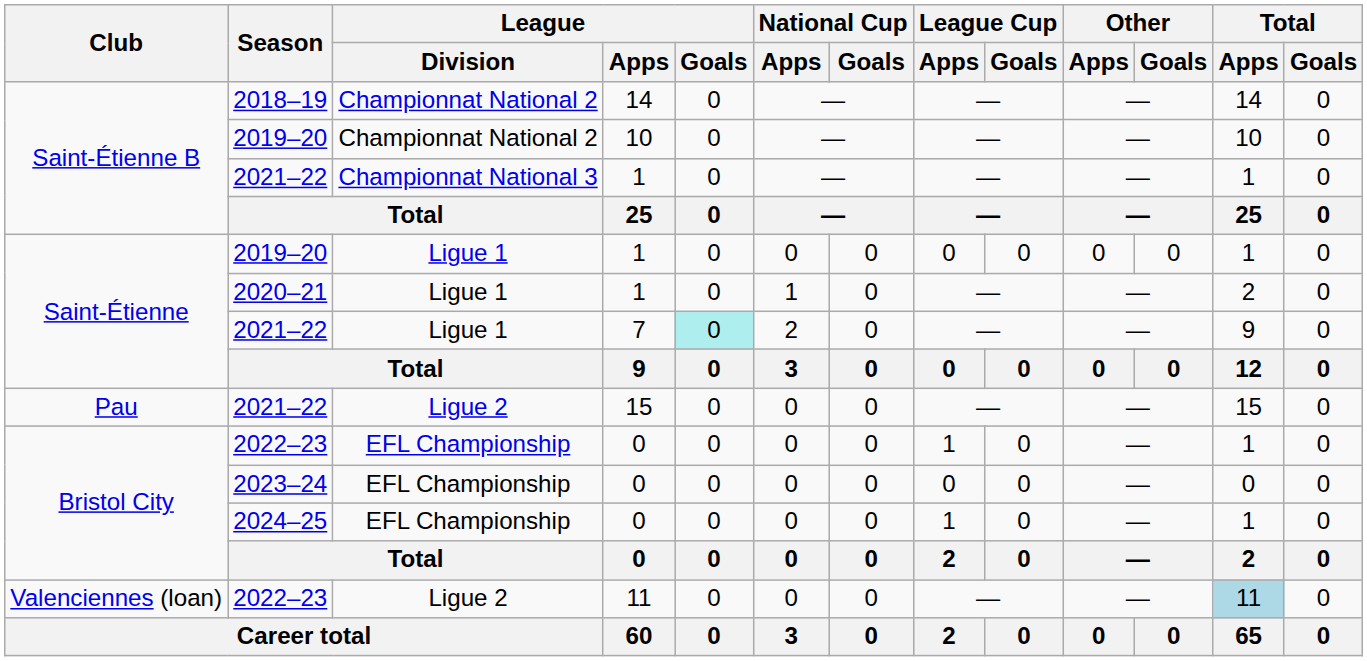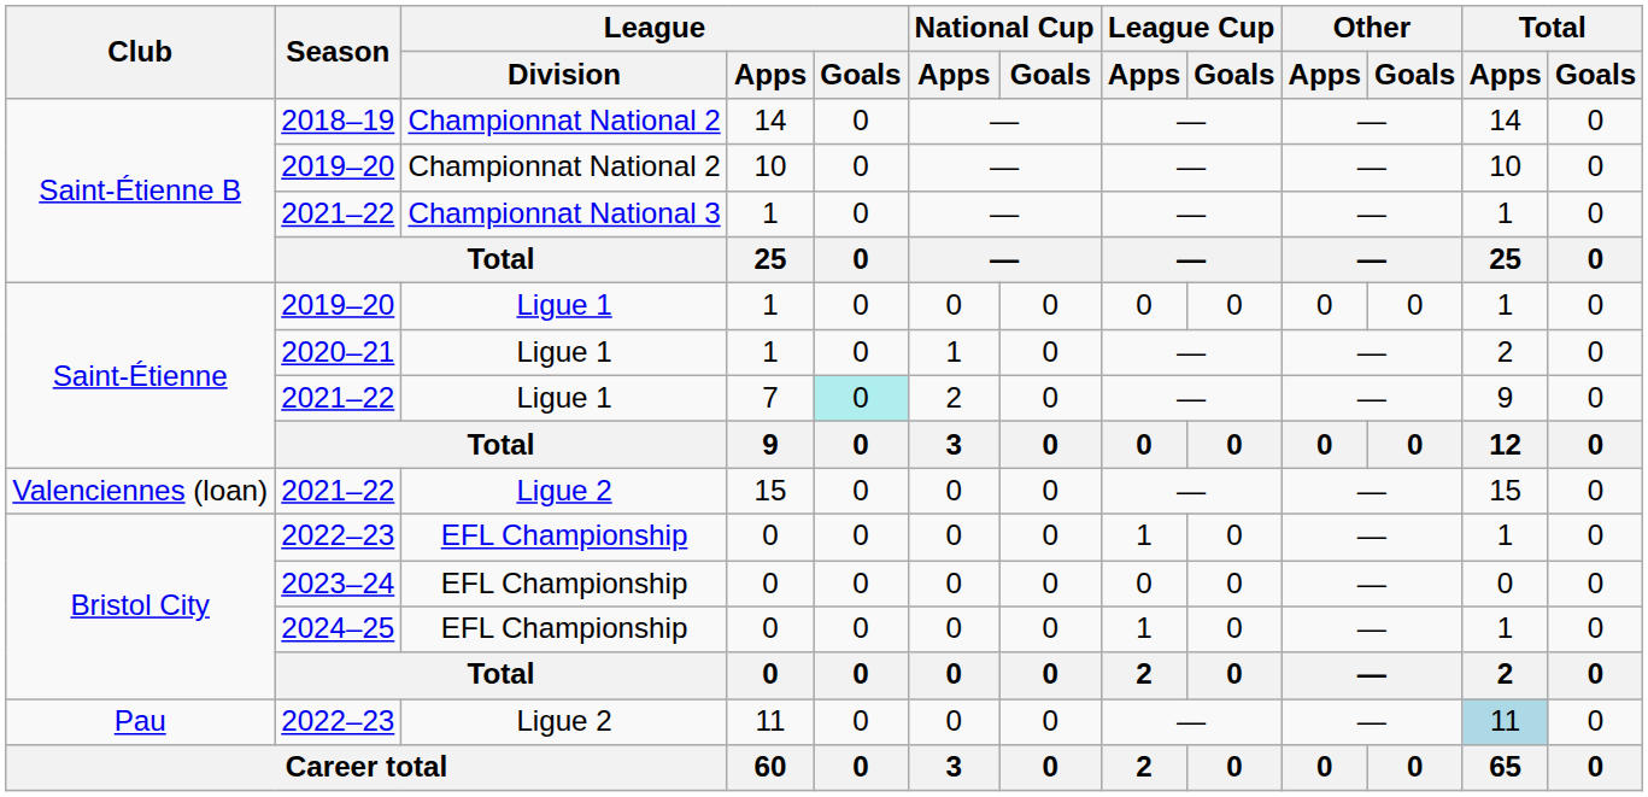2021–22 / 15 | Club: Pau -> Valenciennes (loan)
2022–23 / 11 | Club: Valenciennes (loan) -> Pau
